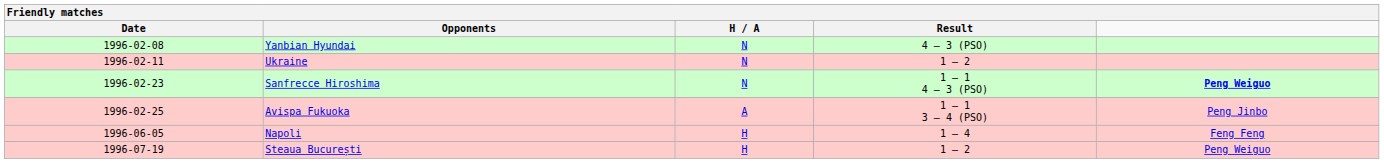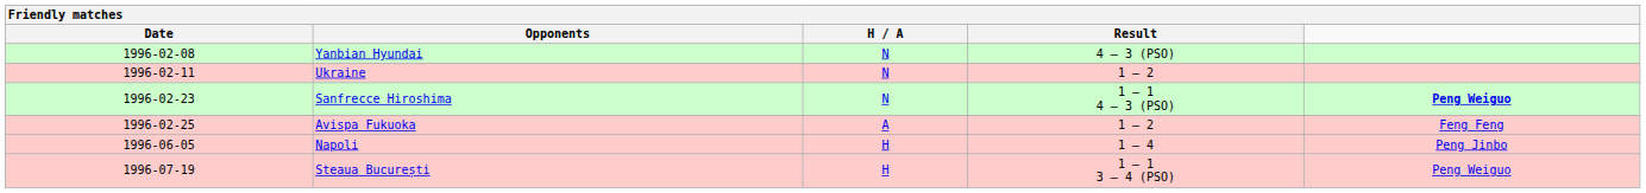Avispa Fukuoka | Result: 1 – 1 3 – 4 (PSO) -> 1 – 2
Avispa Fukuoka | column 5: Peng Jinbo -> Feng Feng
Napoli | column 5: Feng Feng -> Peng Jinbo
Steaua București | Result: 1 – 2 -> 1 – 1 3 – 4 (PSO)
